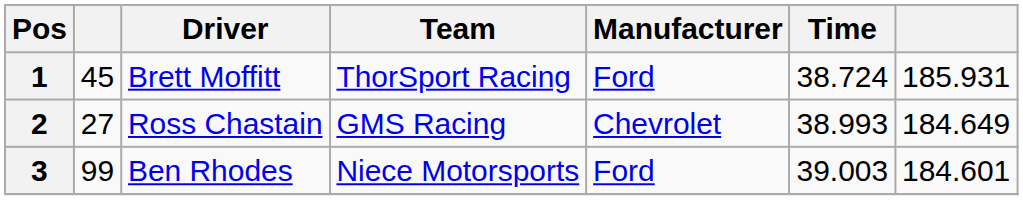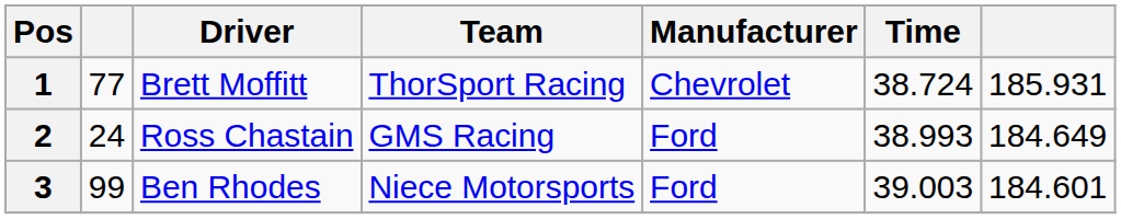1 | column 2: 45 -> 77
1 | Manufacturer: Ford -> Chevrolet
2 | column 2: 27 -> 24
2 | Manufacturer: Chevrolet -> Ford
